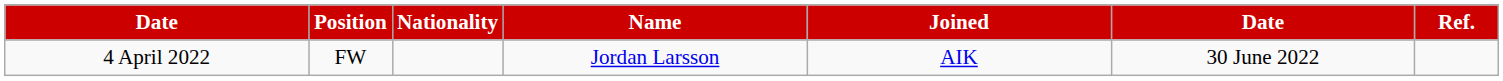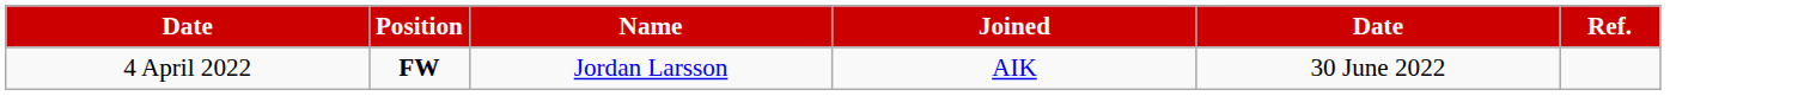- column: Nationality
4 April 2022 | Position: normal -> bold
